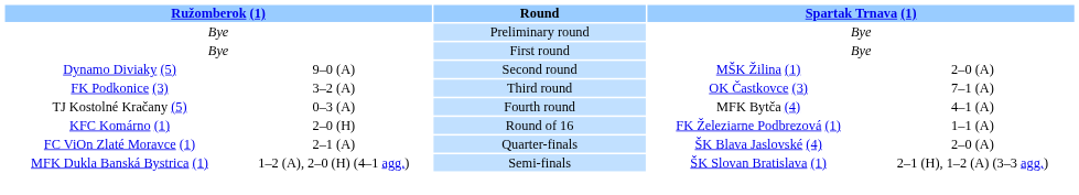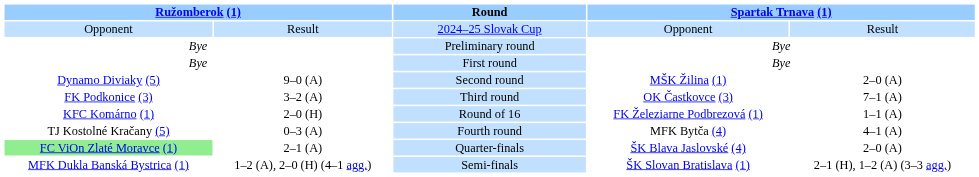+ row: Opponent | Result | 2024–25 Slovak Cup | Opponent | Result
rows swapped: Fourth round <-> Round of 16
Quarter-finals | column 1: no background -> lightgreen background
